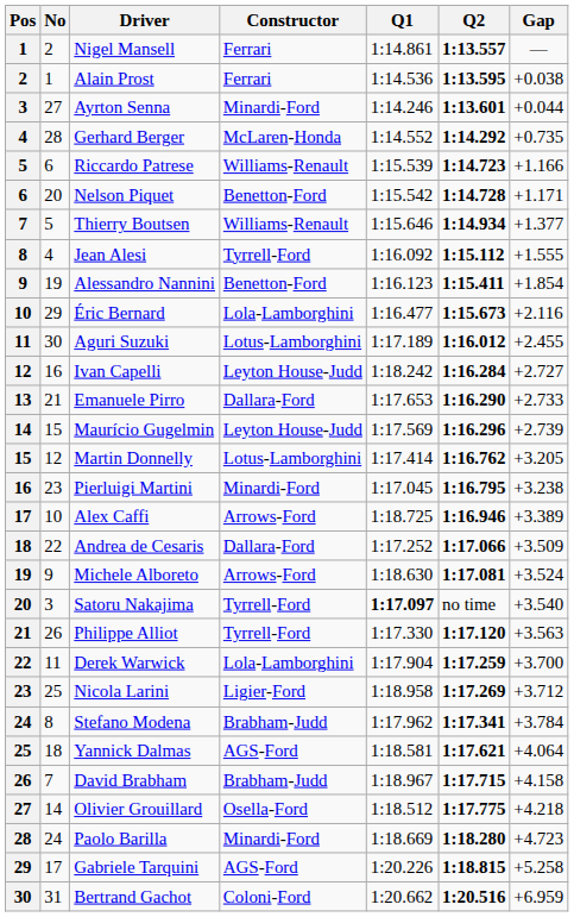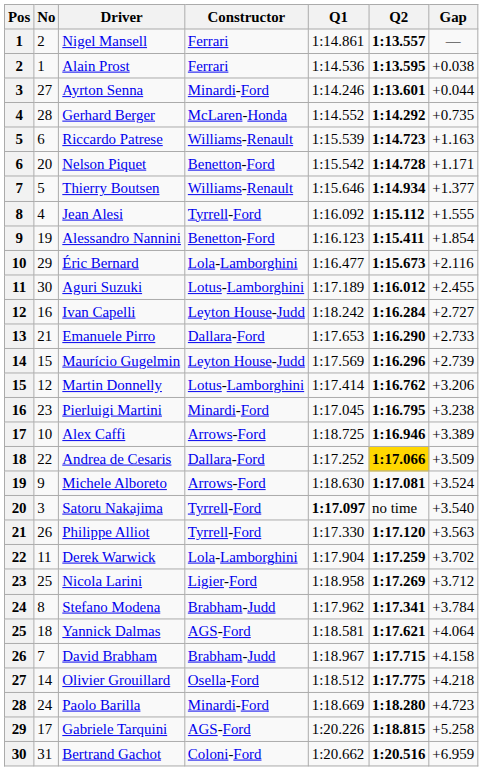Riccardo Patrese | Gap: +1.166 -> +1.163
Martin Donnelly | Gap: +3.205 -> +3.206
Andrea de Cesaris | Q2: no background -> gold background
Derek Warwick | Gap: +3.700 -> +3.702
